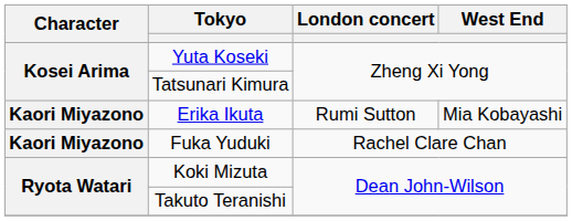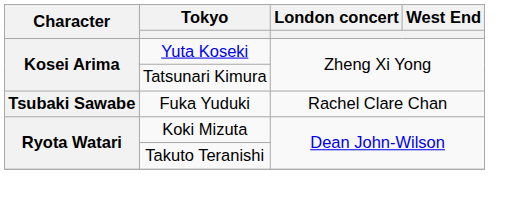- row: Kaori Miyazono | Erika Ikuta | Rumi Sutton | Mia Kobayashi
Fuka Yuduki | Character: Kaori Miyazono -> Tsubaki Sawabe
